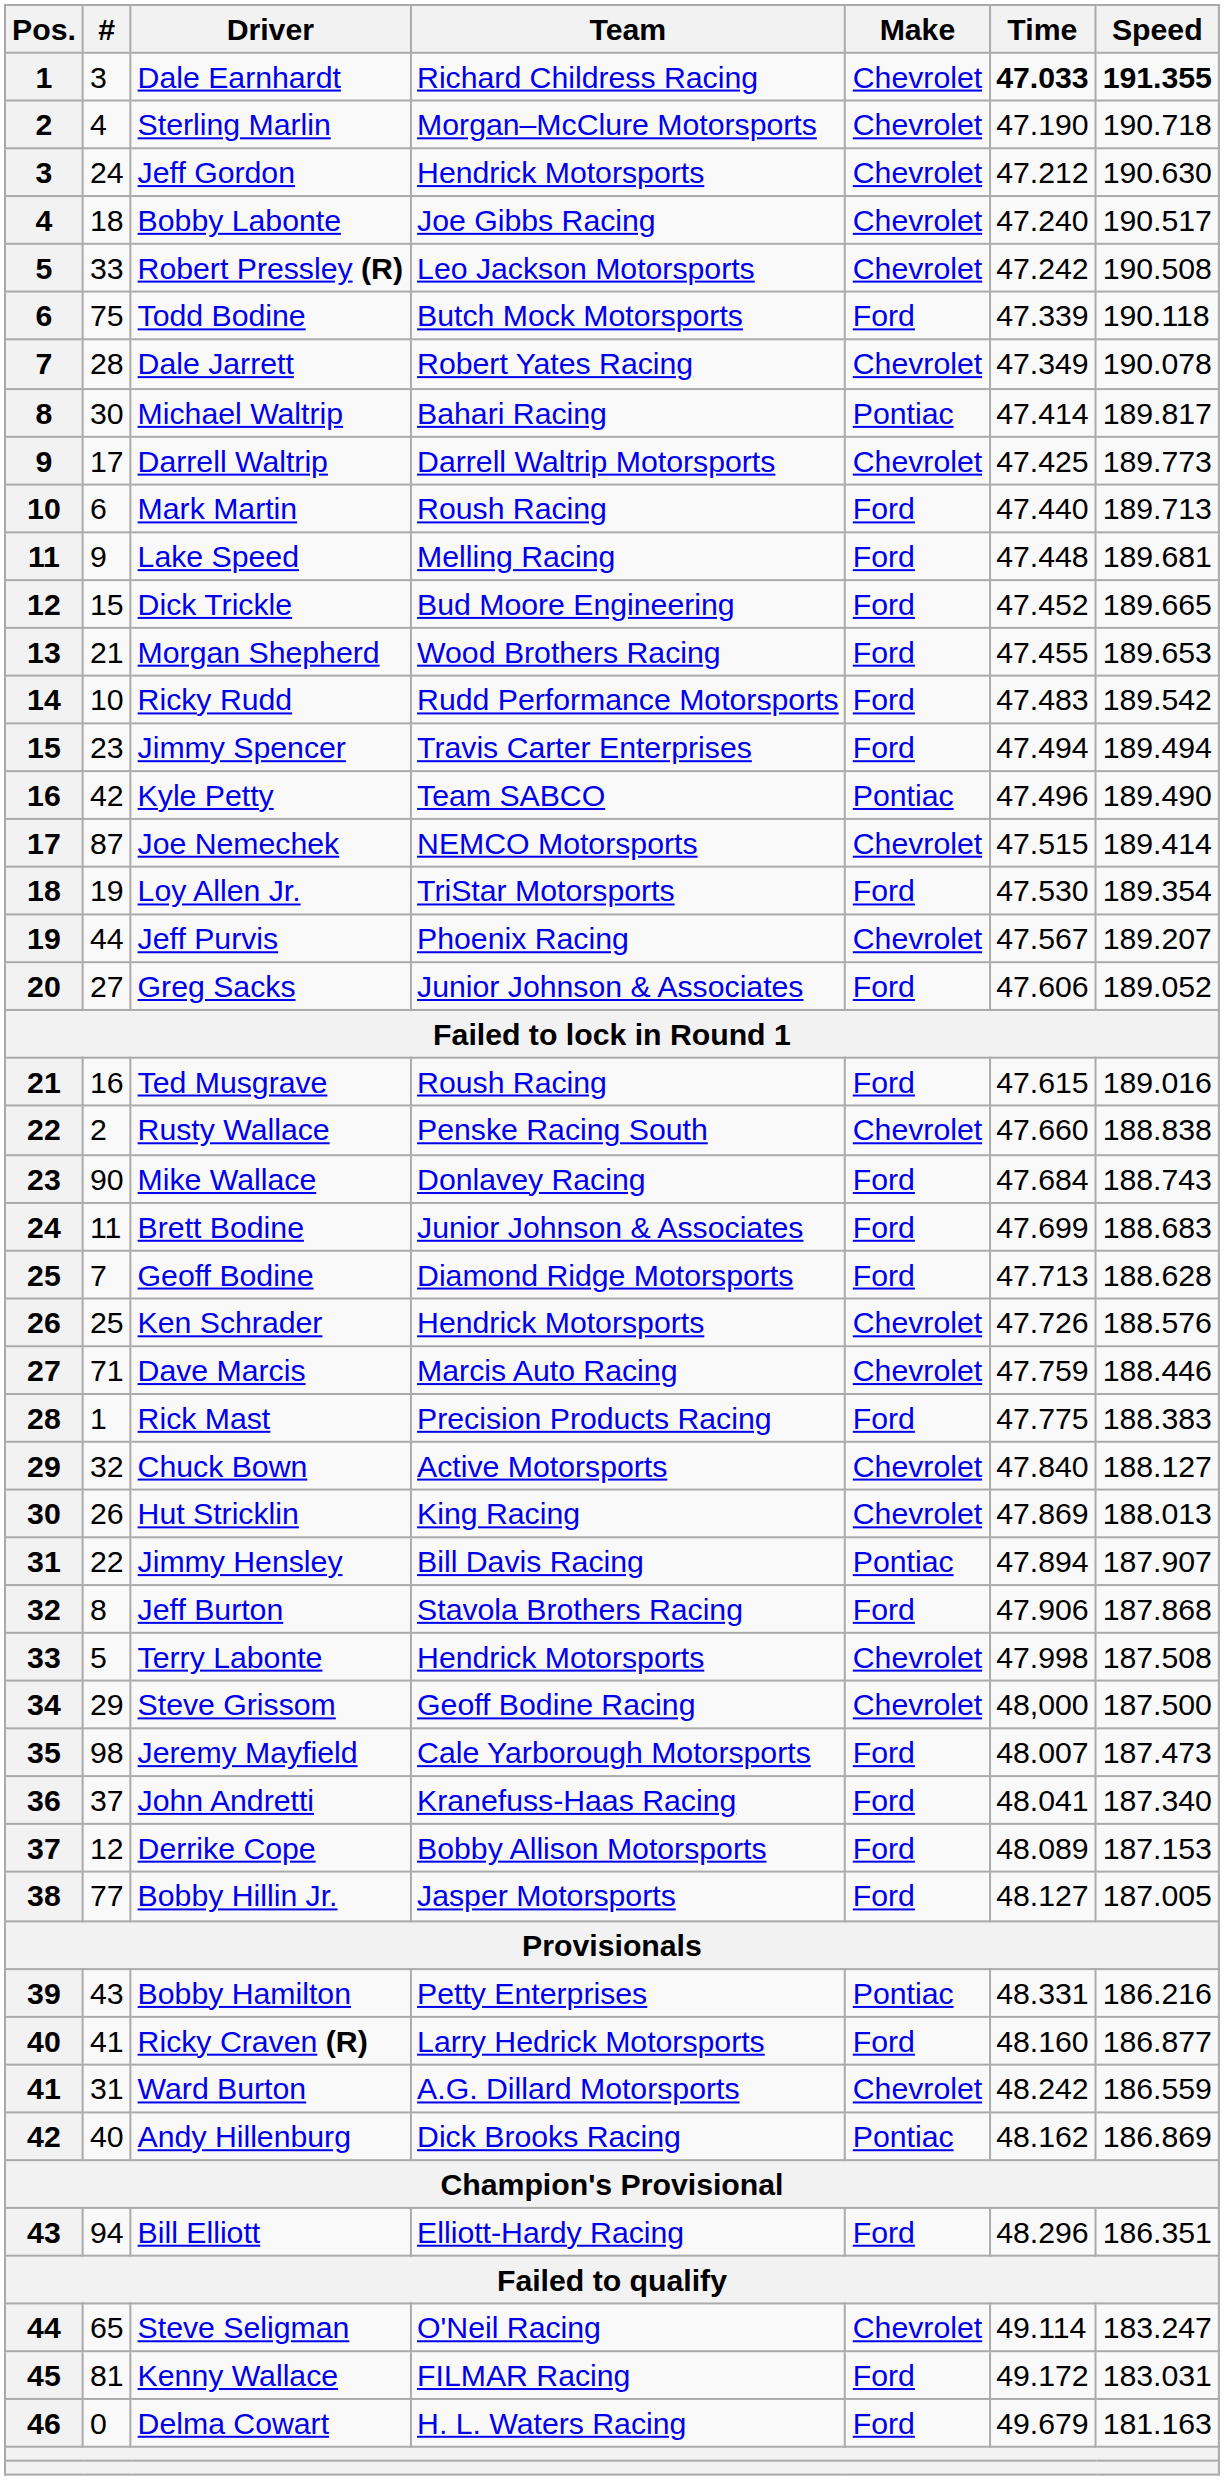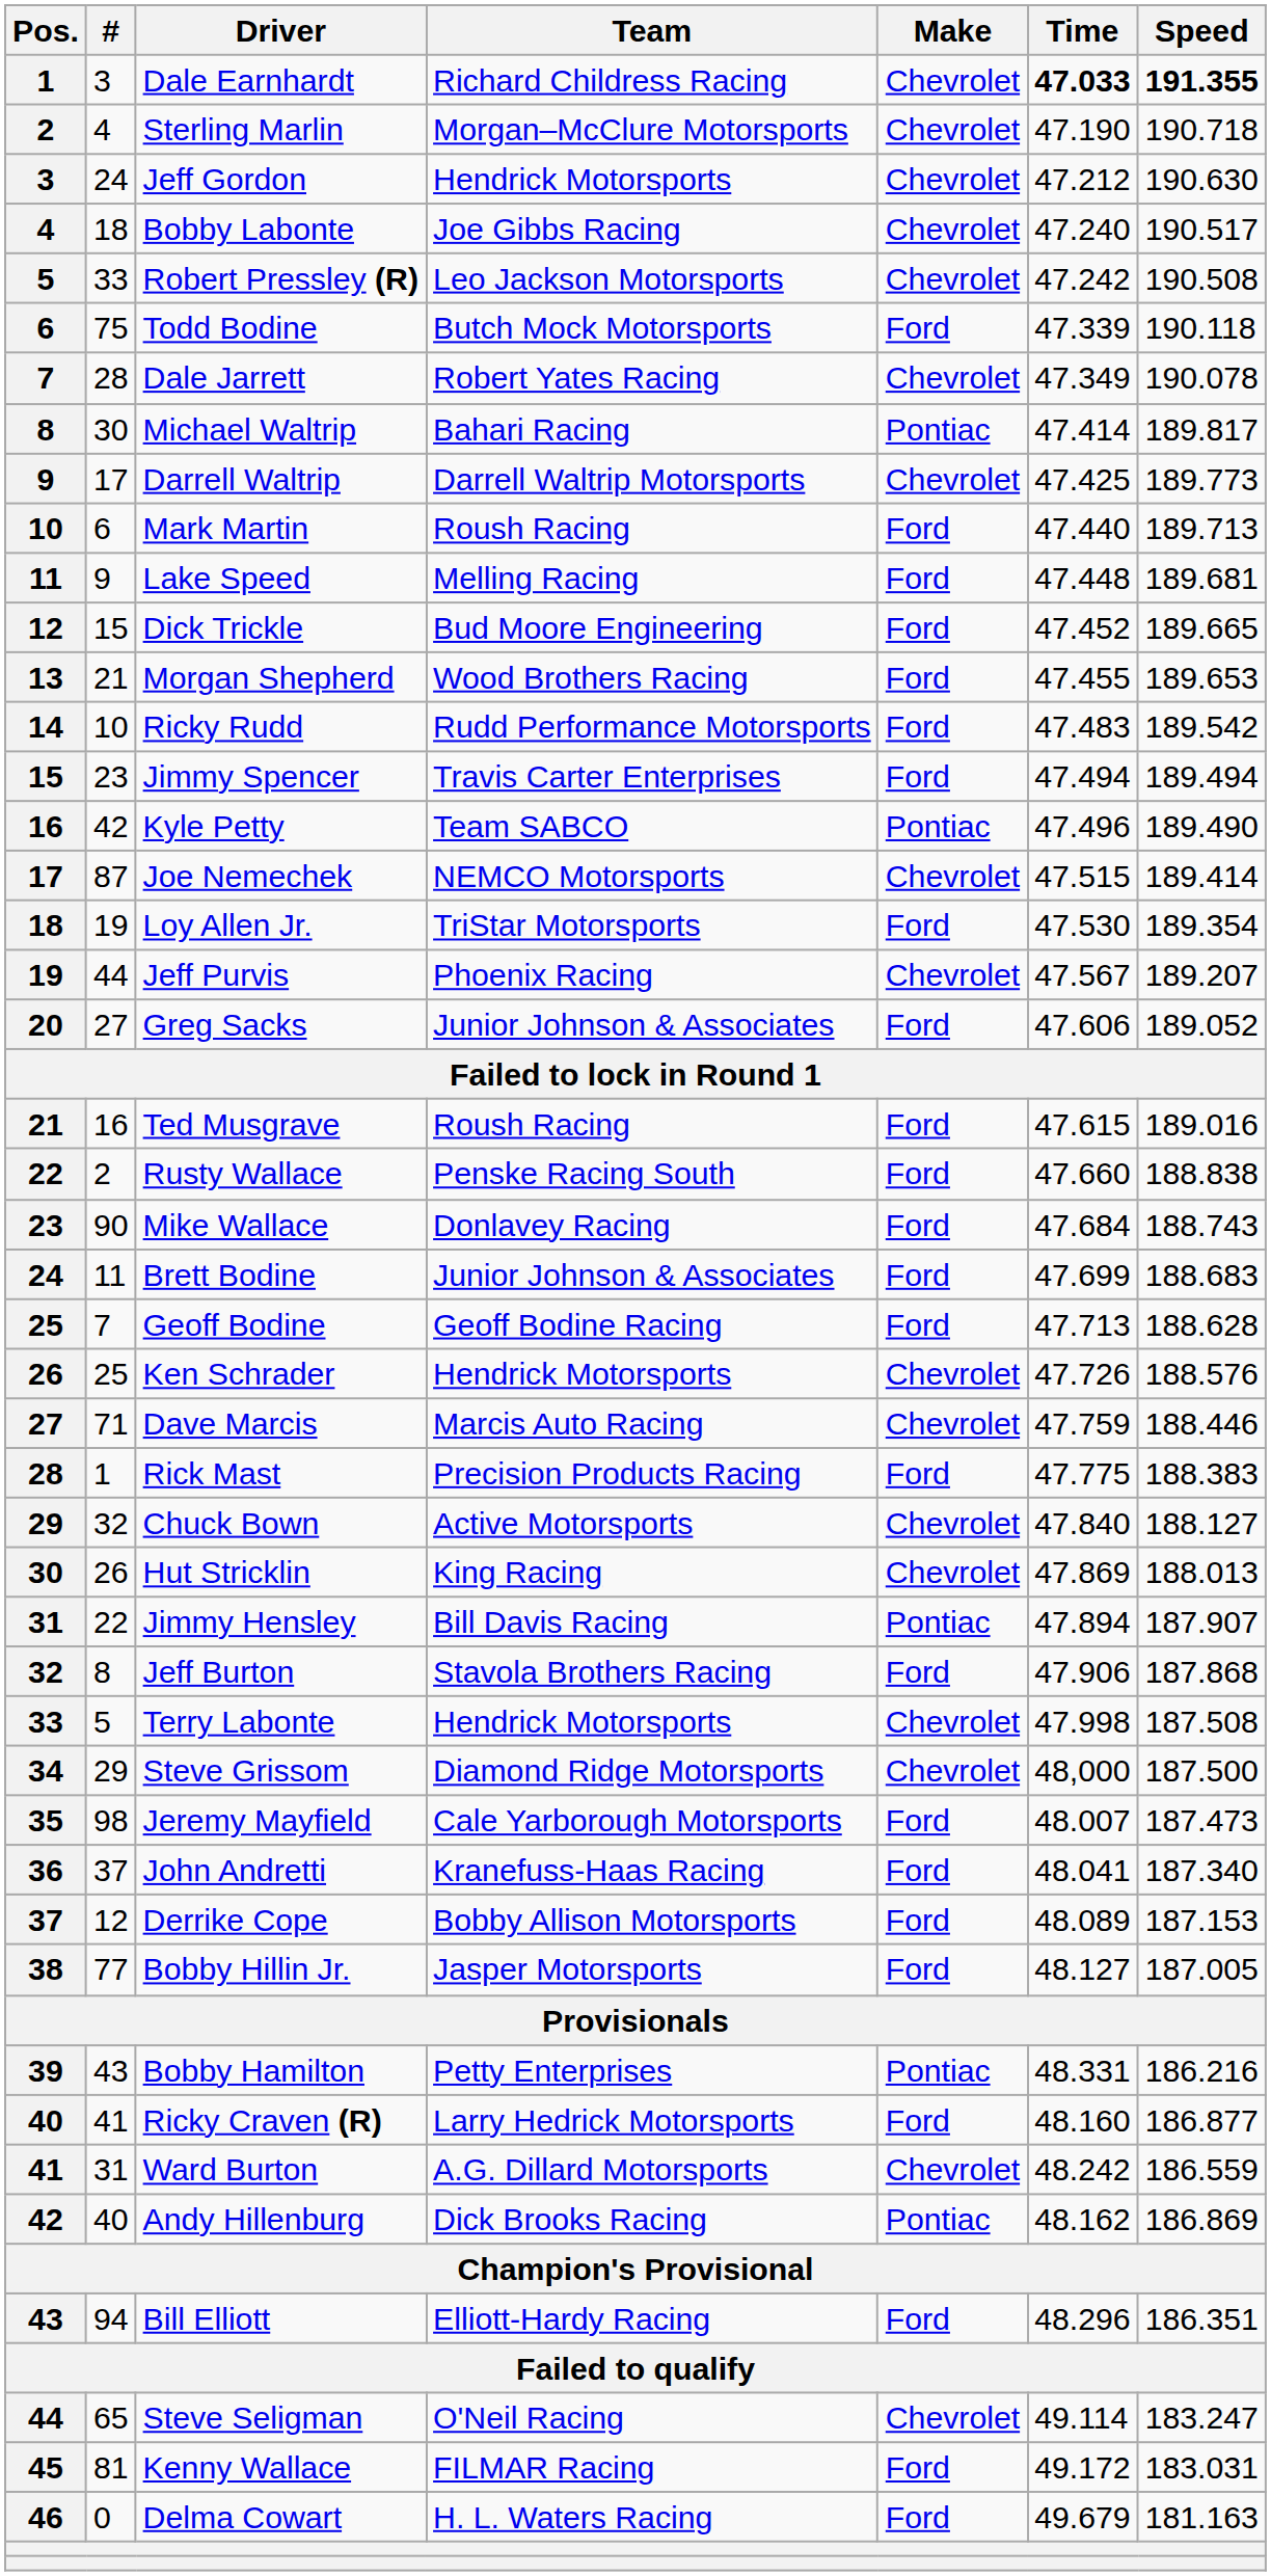Rusty Wallace | Make: Chevrolet -> Ford
Geoff Bodine | Team: Diamond Ridge Motorsports -> Geoff Bodine Racing
Steve Grissom | Team: Geoff Bodine Racing -> Diamond Ridge Motorsports
